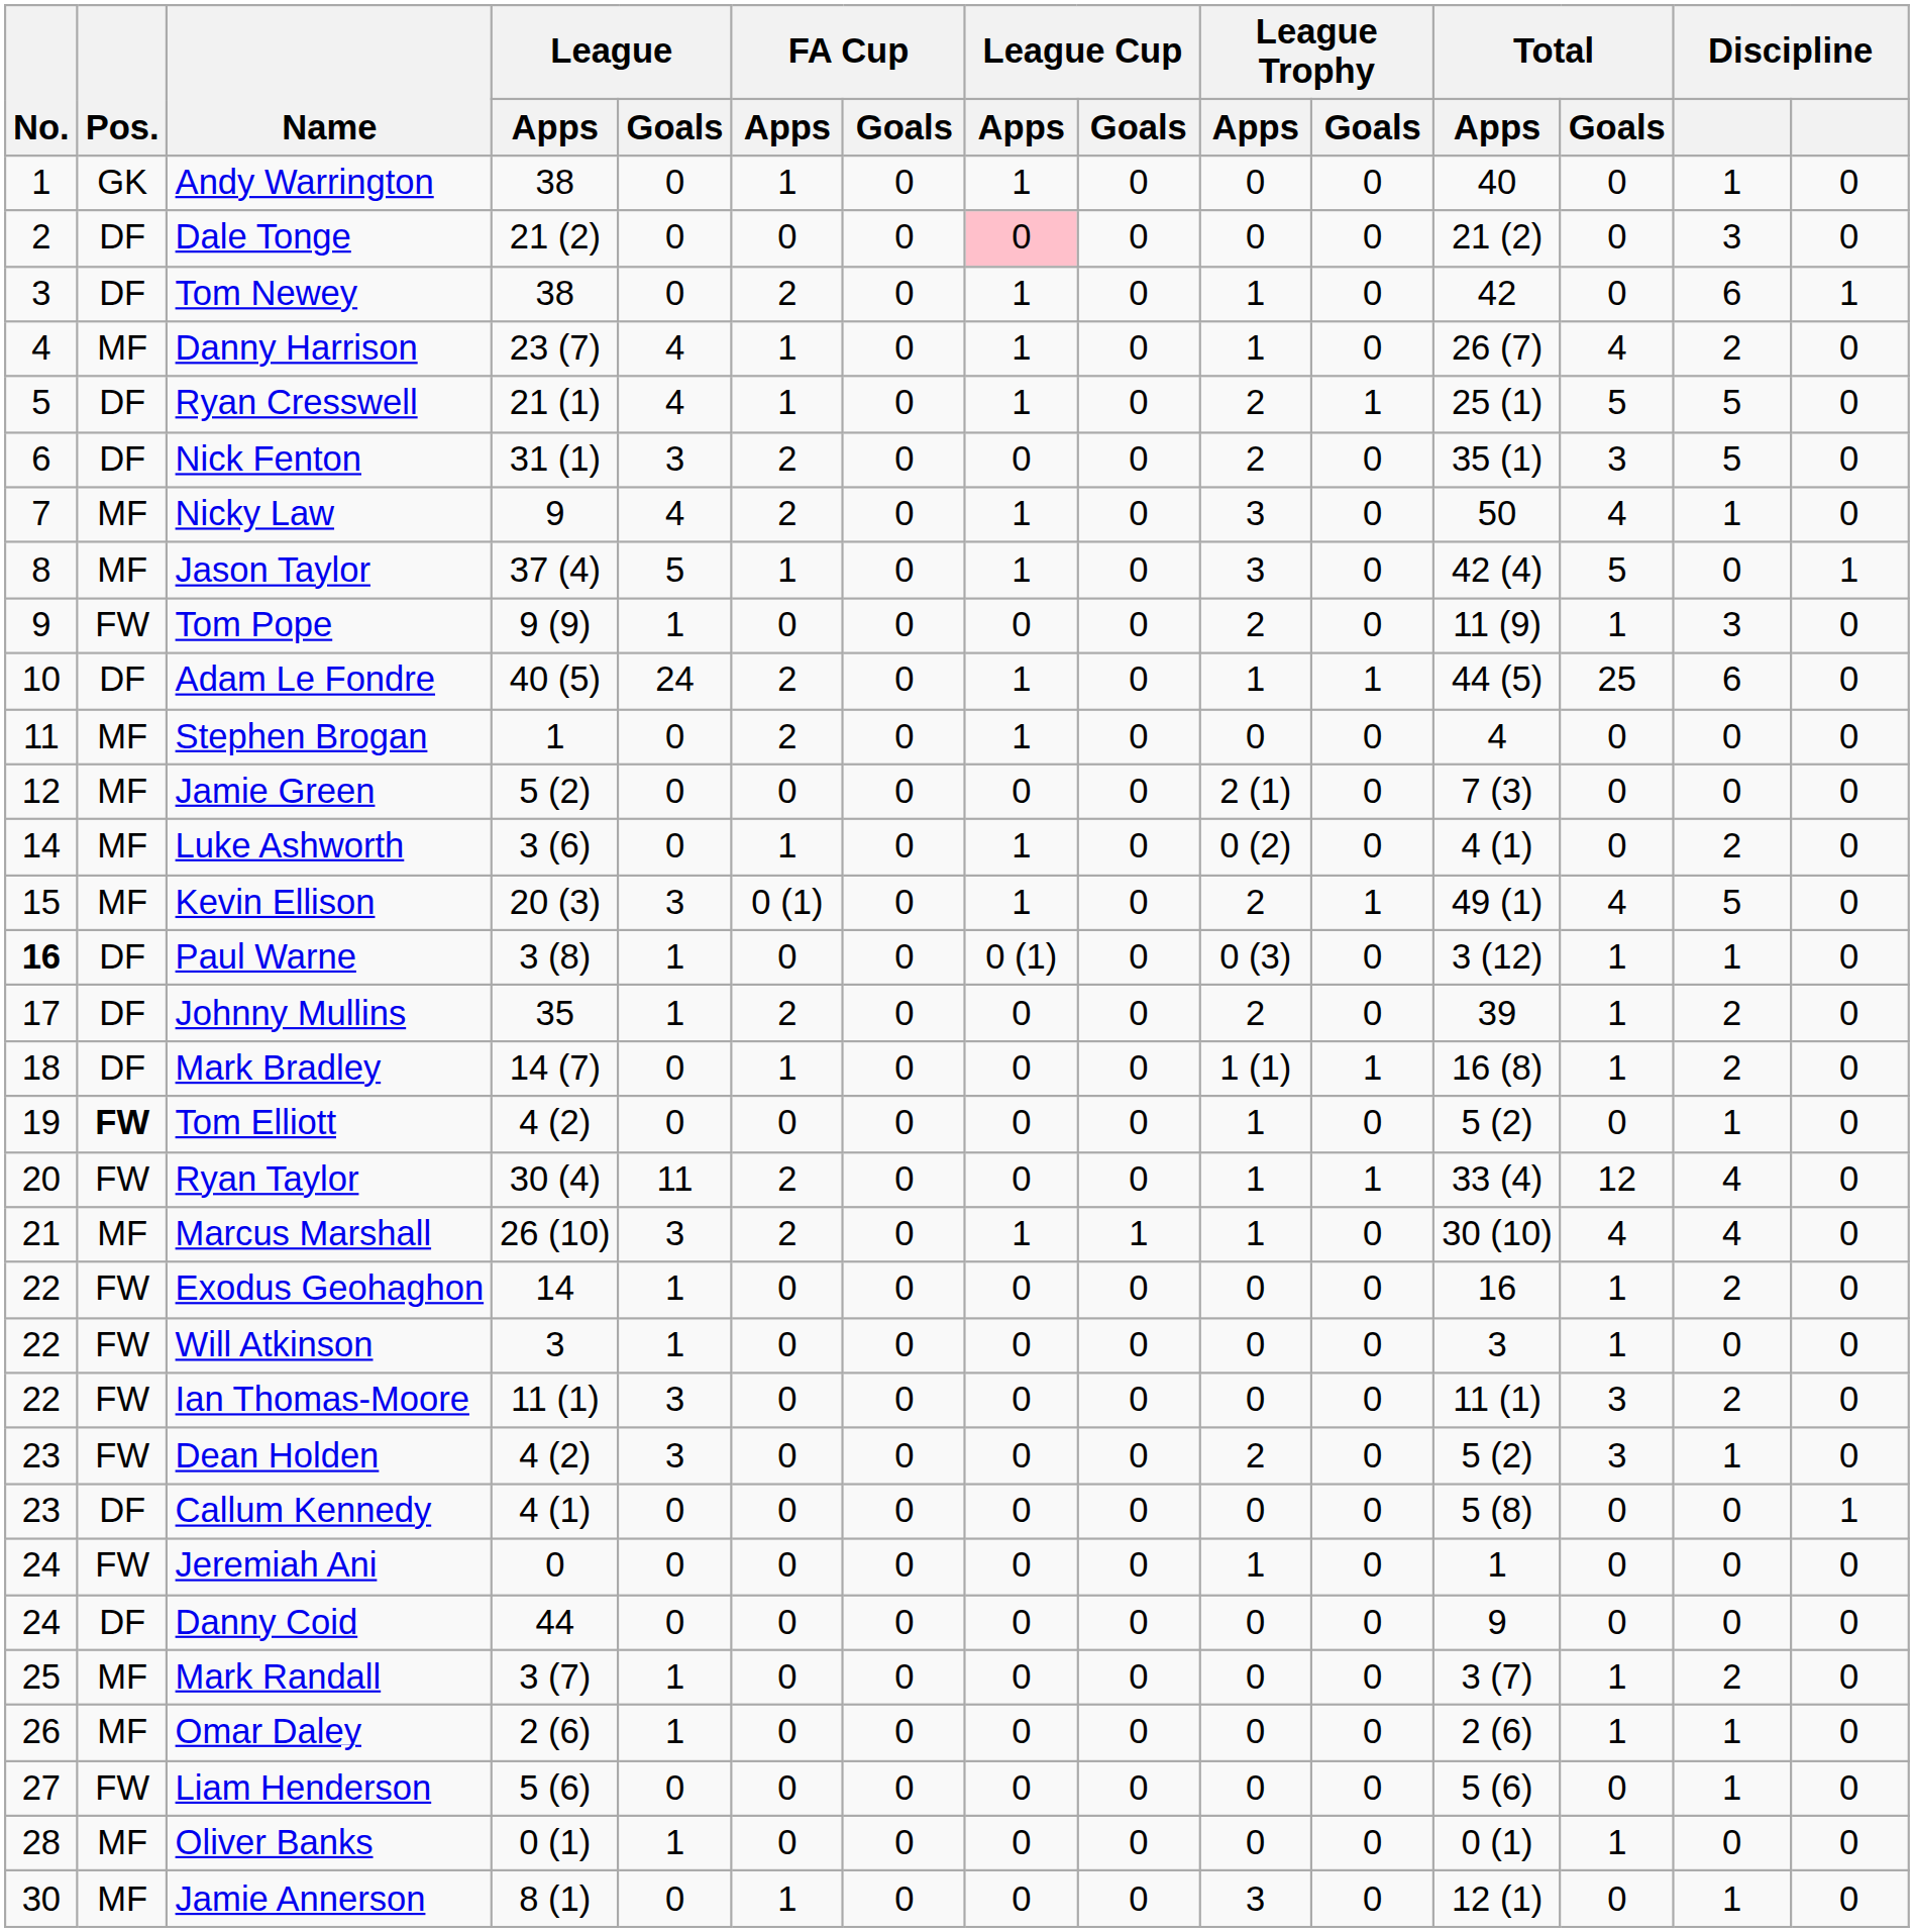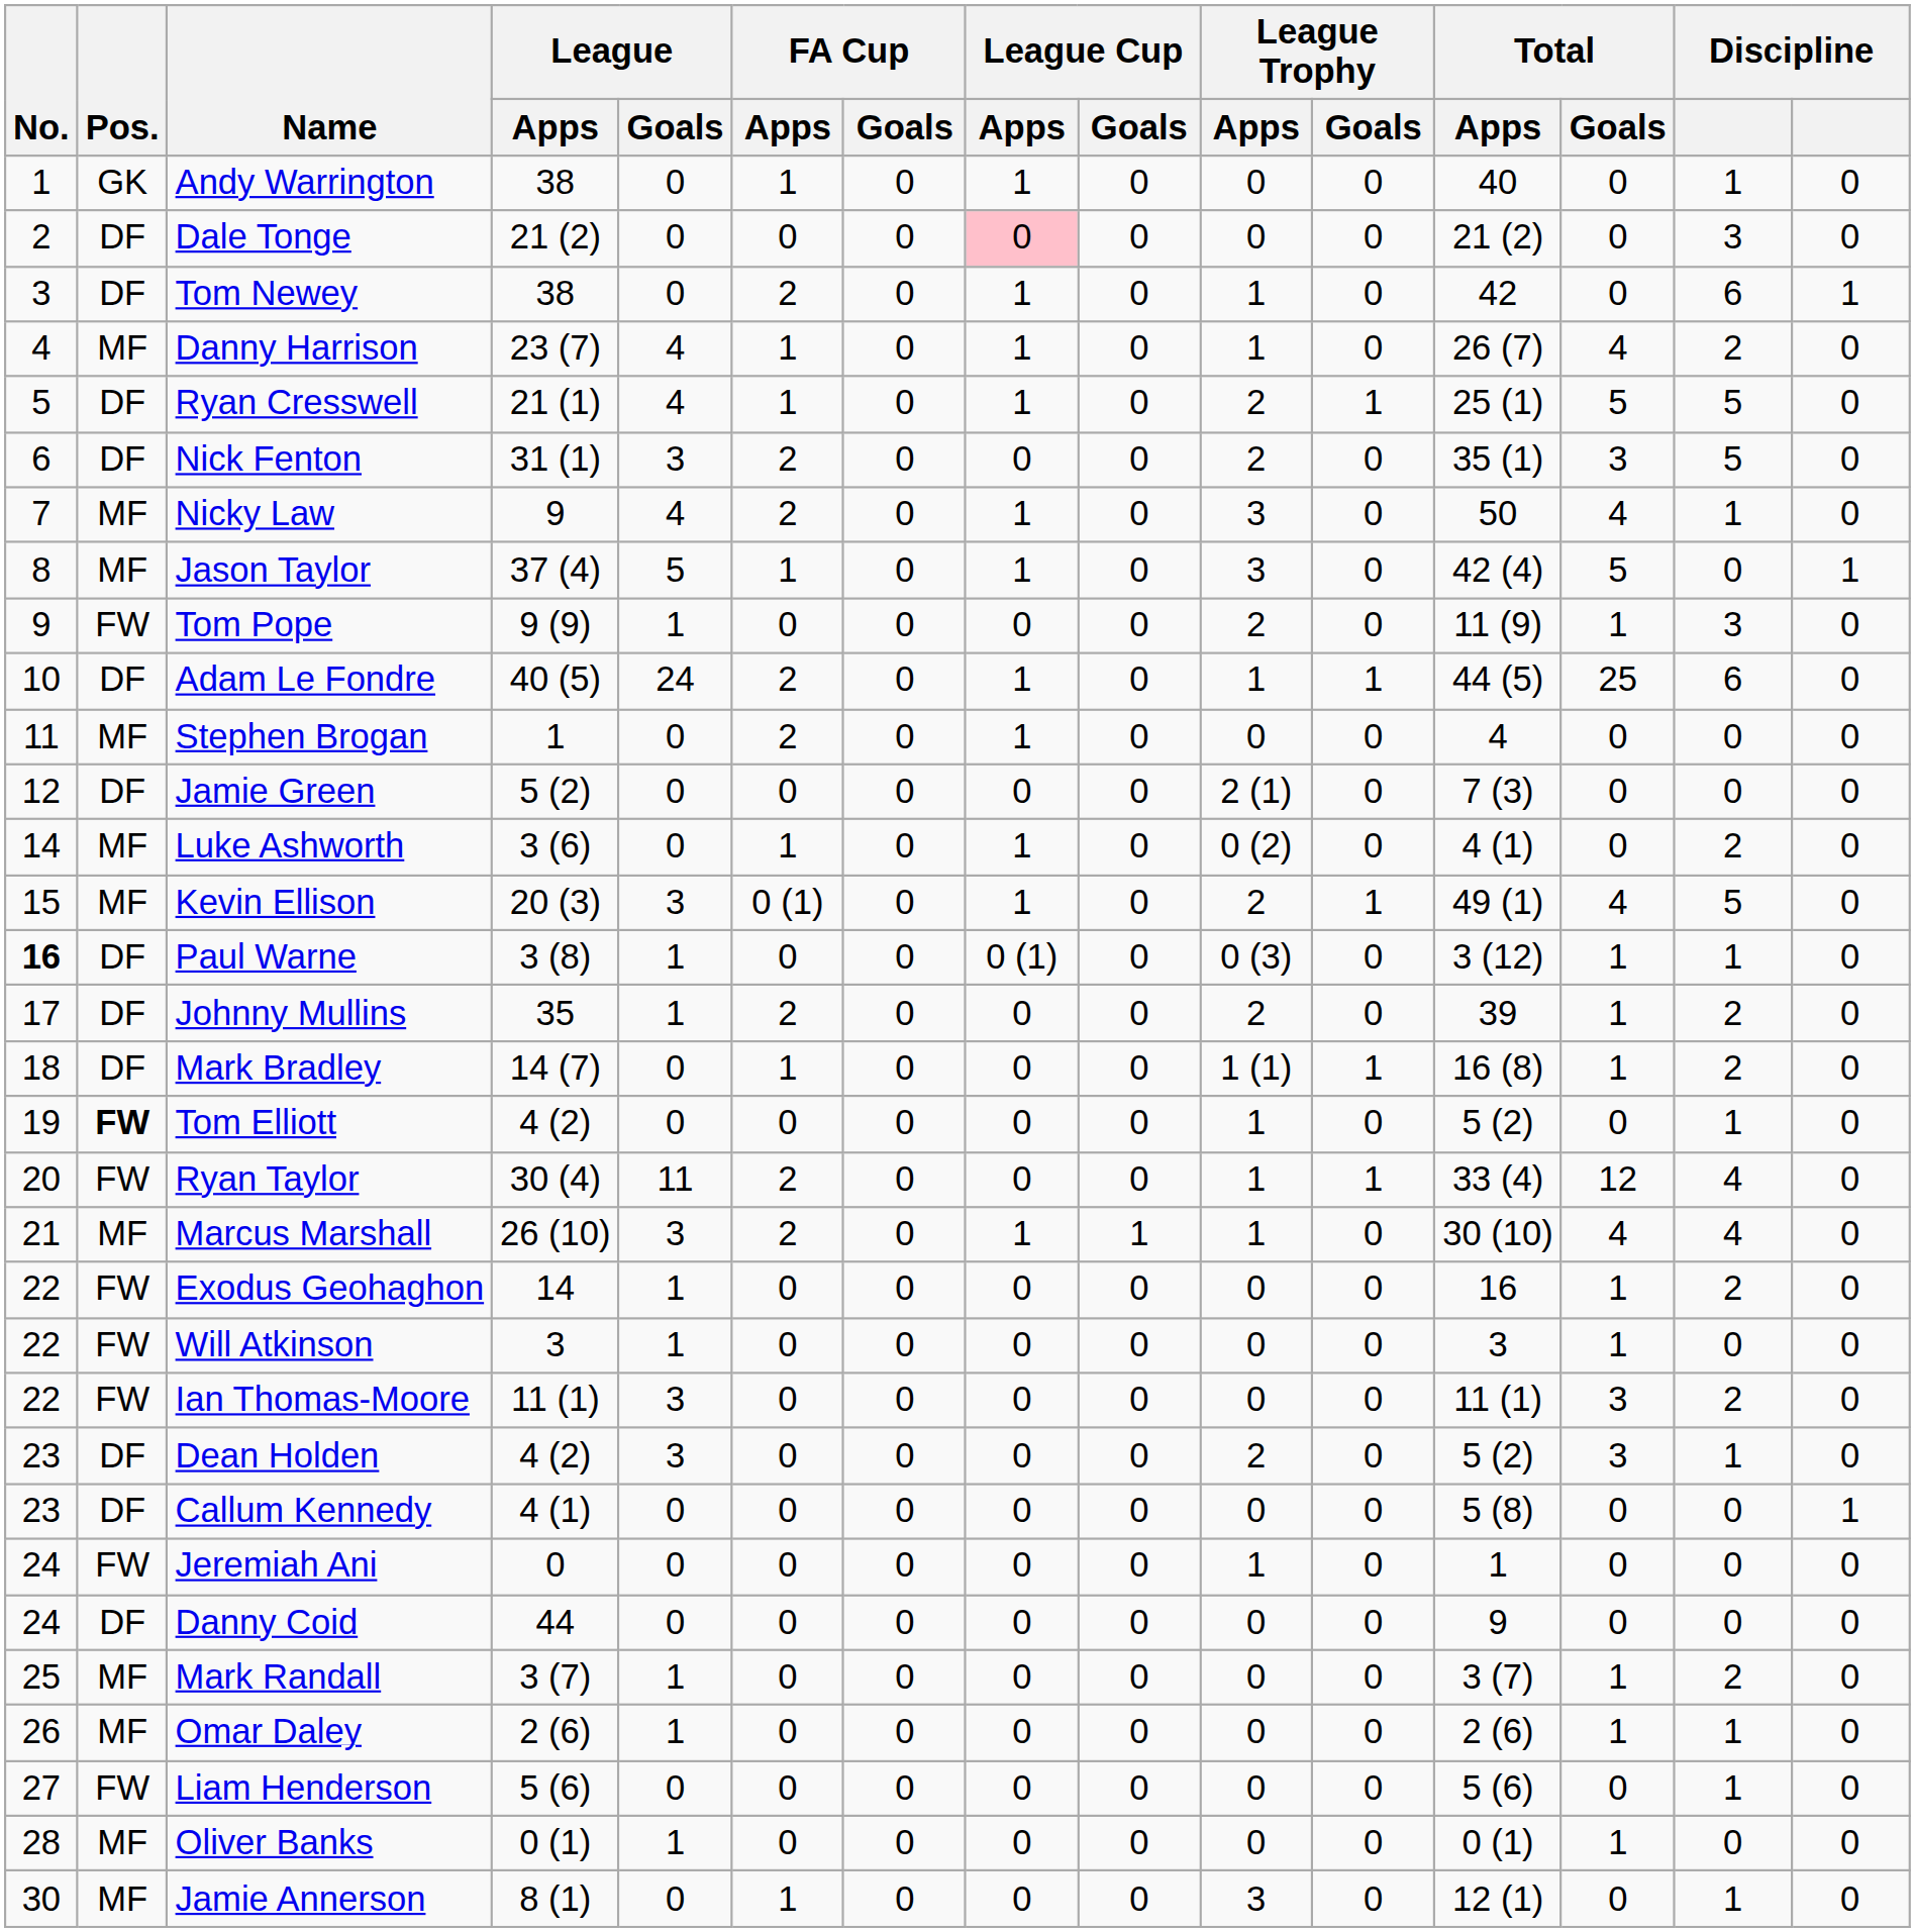Jamie Green | Pos.: MF -> DF
Dean Holden | Pos.: FW -> DF
